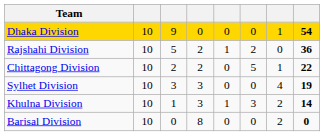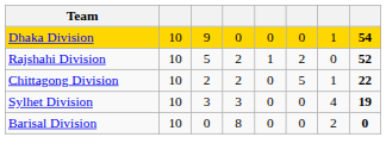Rajshahi Division | column 8: 36 -> 52
- row: Khulna Division | 10 | 1 | 3 | 1 | 3 | 2 | 14
